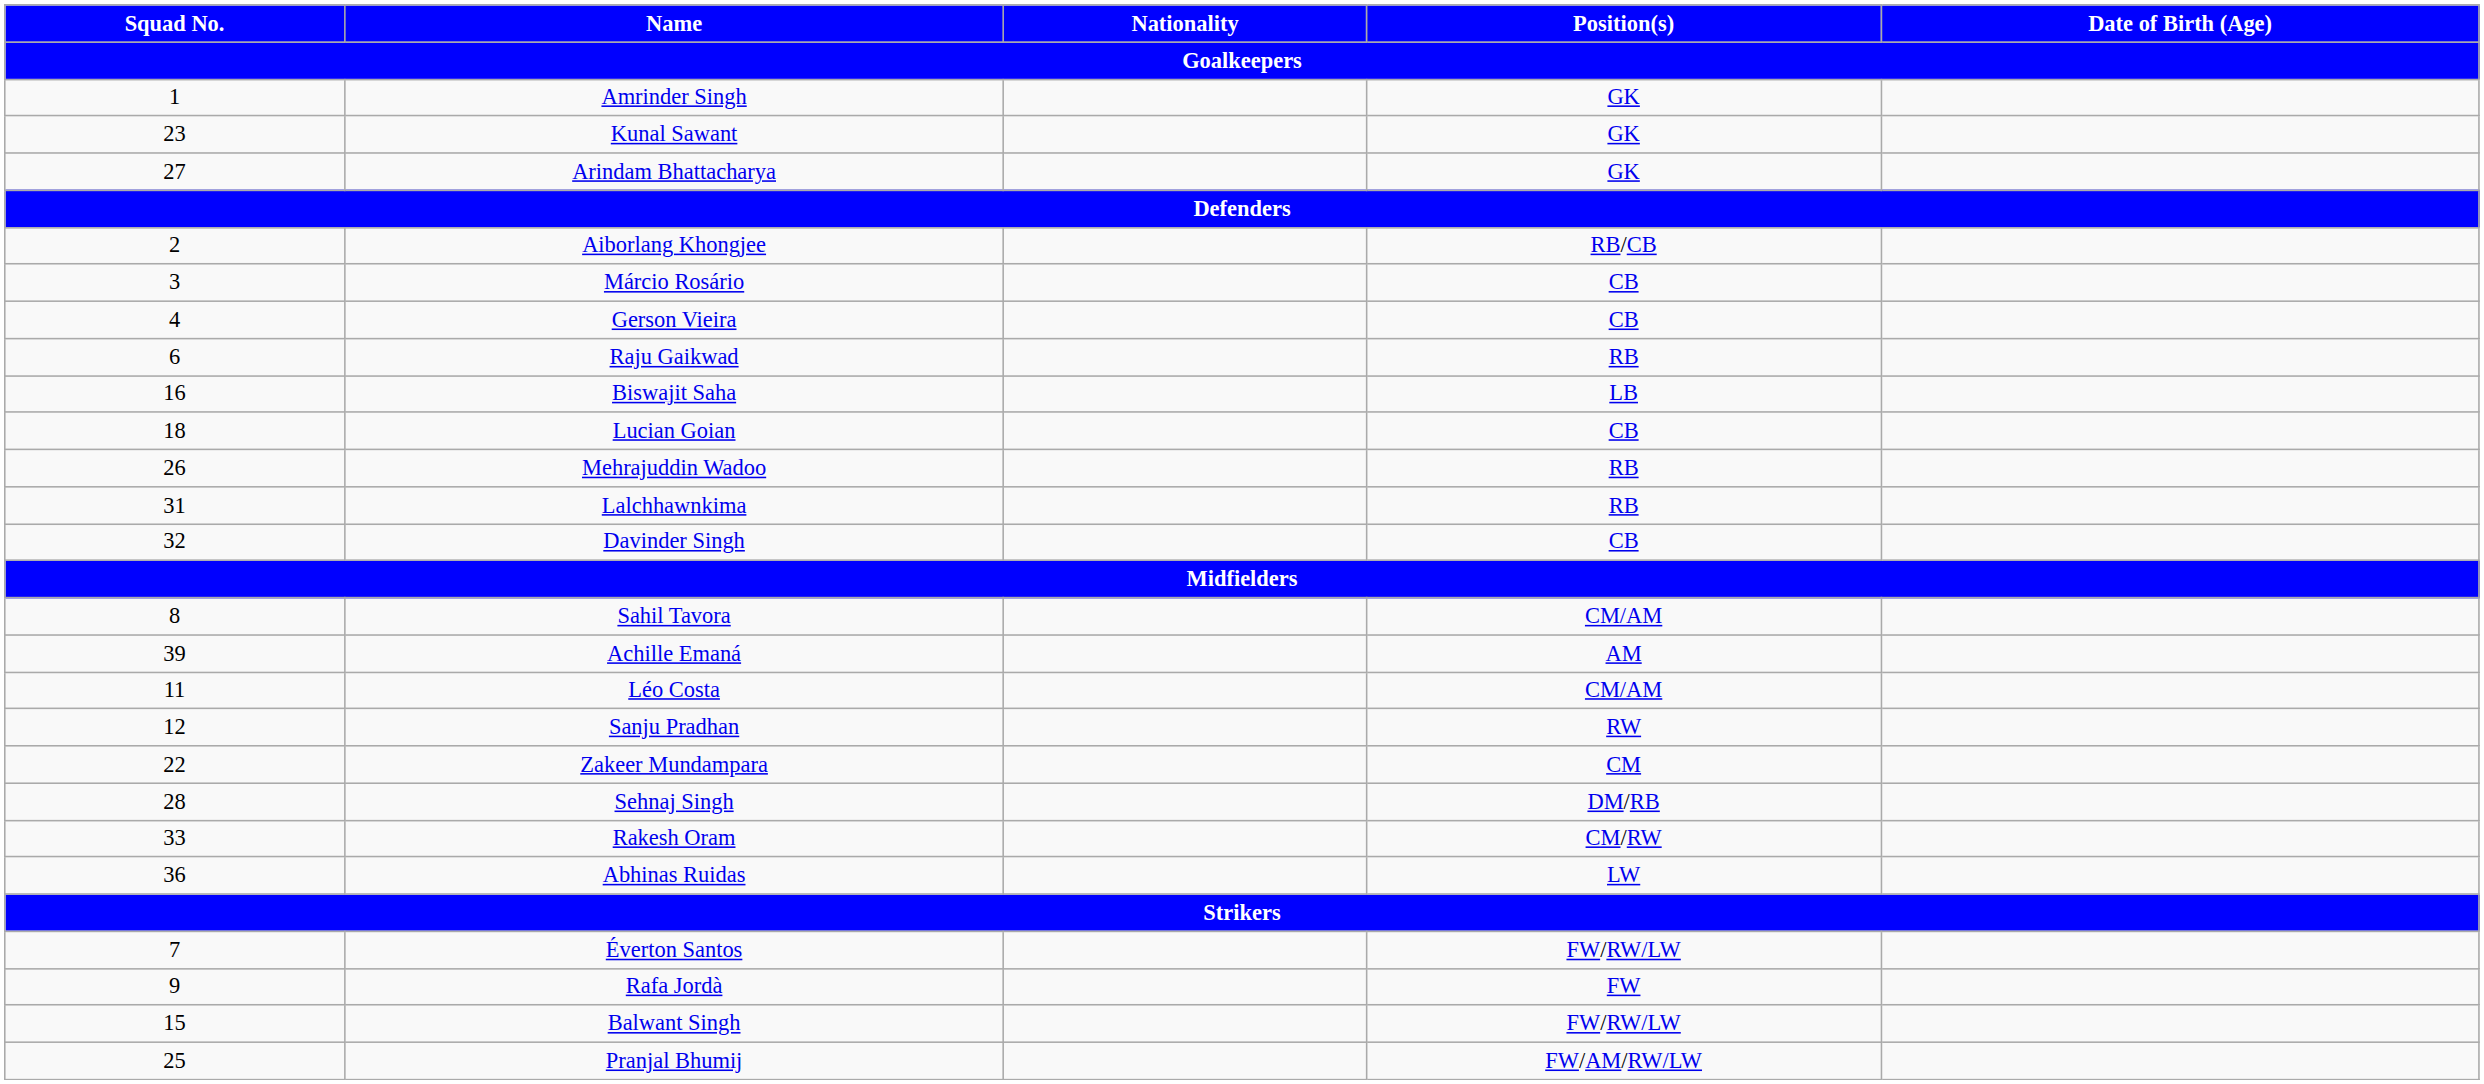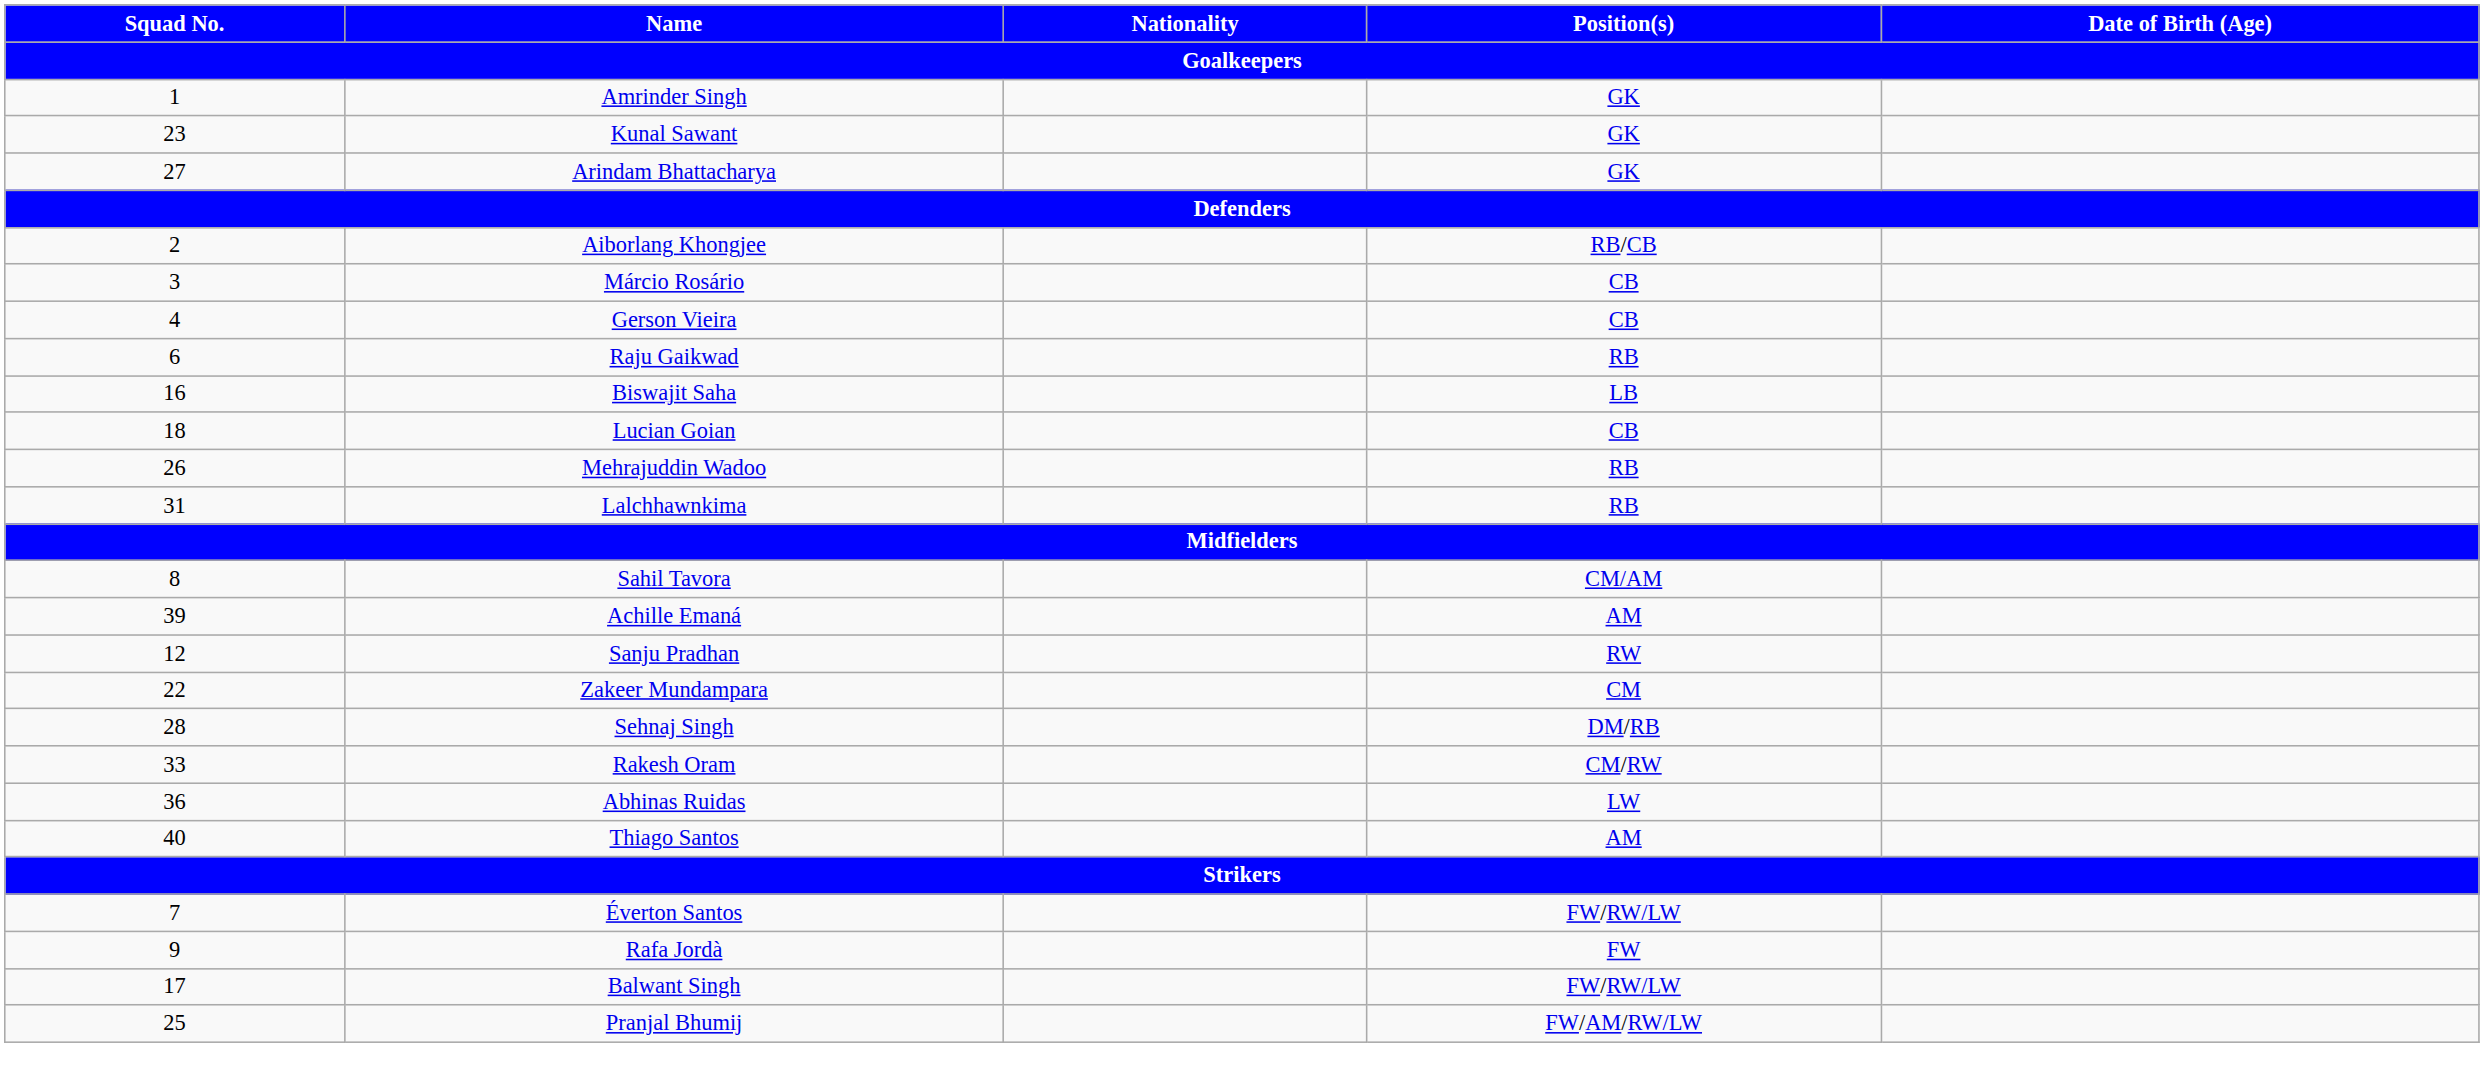- row: 32 | Davinder Singh | CB
- row: 11 | Léo Costa | CM/AM
+ row: 40 | Thiago Santos | AM
Balwant Singh | Squad No.: 15 -> 17
